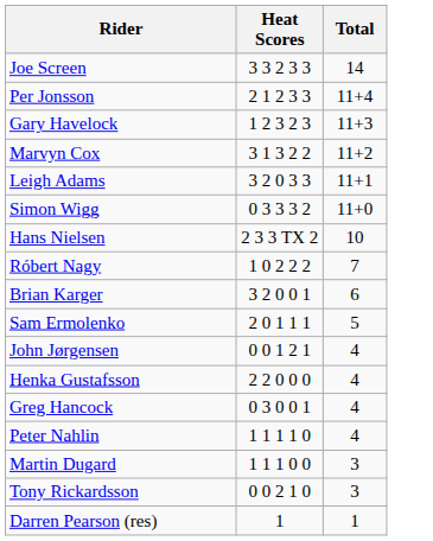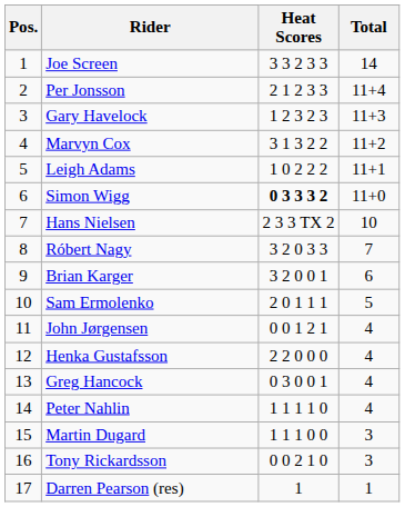+ column: Pos. | 1 | 2 | 3 | 4 | 5 | 6 | 7 | 8 | 9 | 10 | 11 | 12 | 13 | 14 | 15 | 16 | 17
Leigh Adams | Heat Scores: 3 2 0 3 3 -> 1 0 2 2 2
Simon Wigg | Heat Scores: normal -> bold
Róbert Nagy | Heat Scores: 1 0 2 2 2 -> 3 2 0 3 3
